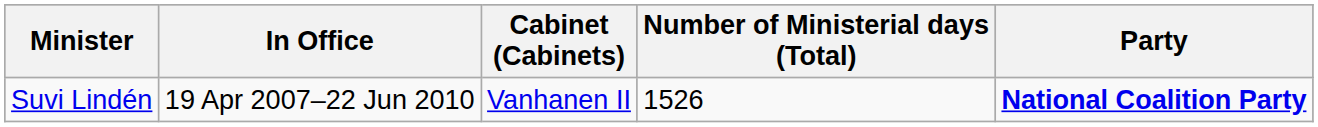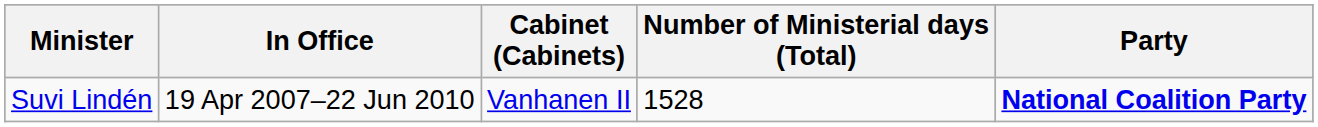Suvi Lindén | Number of Ministerial days (Total): 1526 -> 1528
